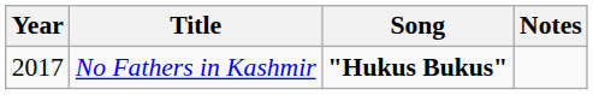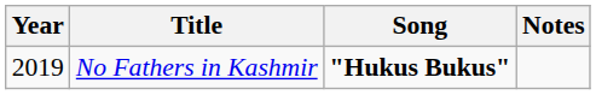No Fathers in Kashmir | Year: 2017 -> 2019
